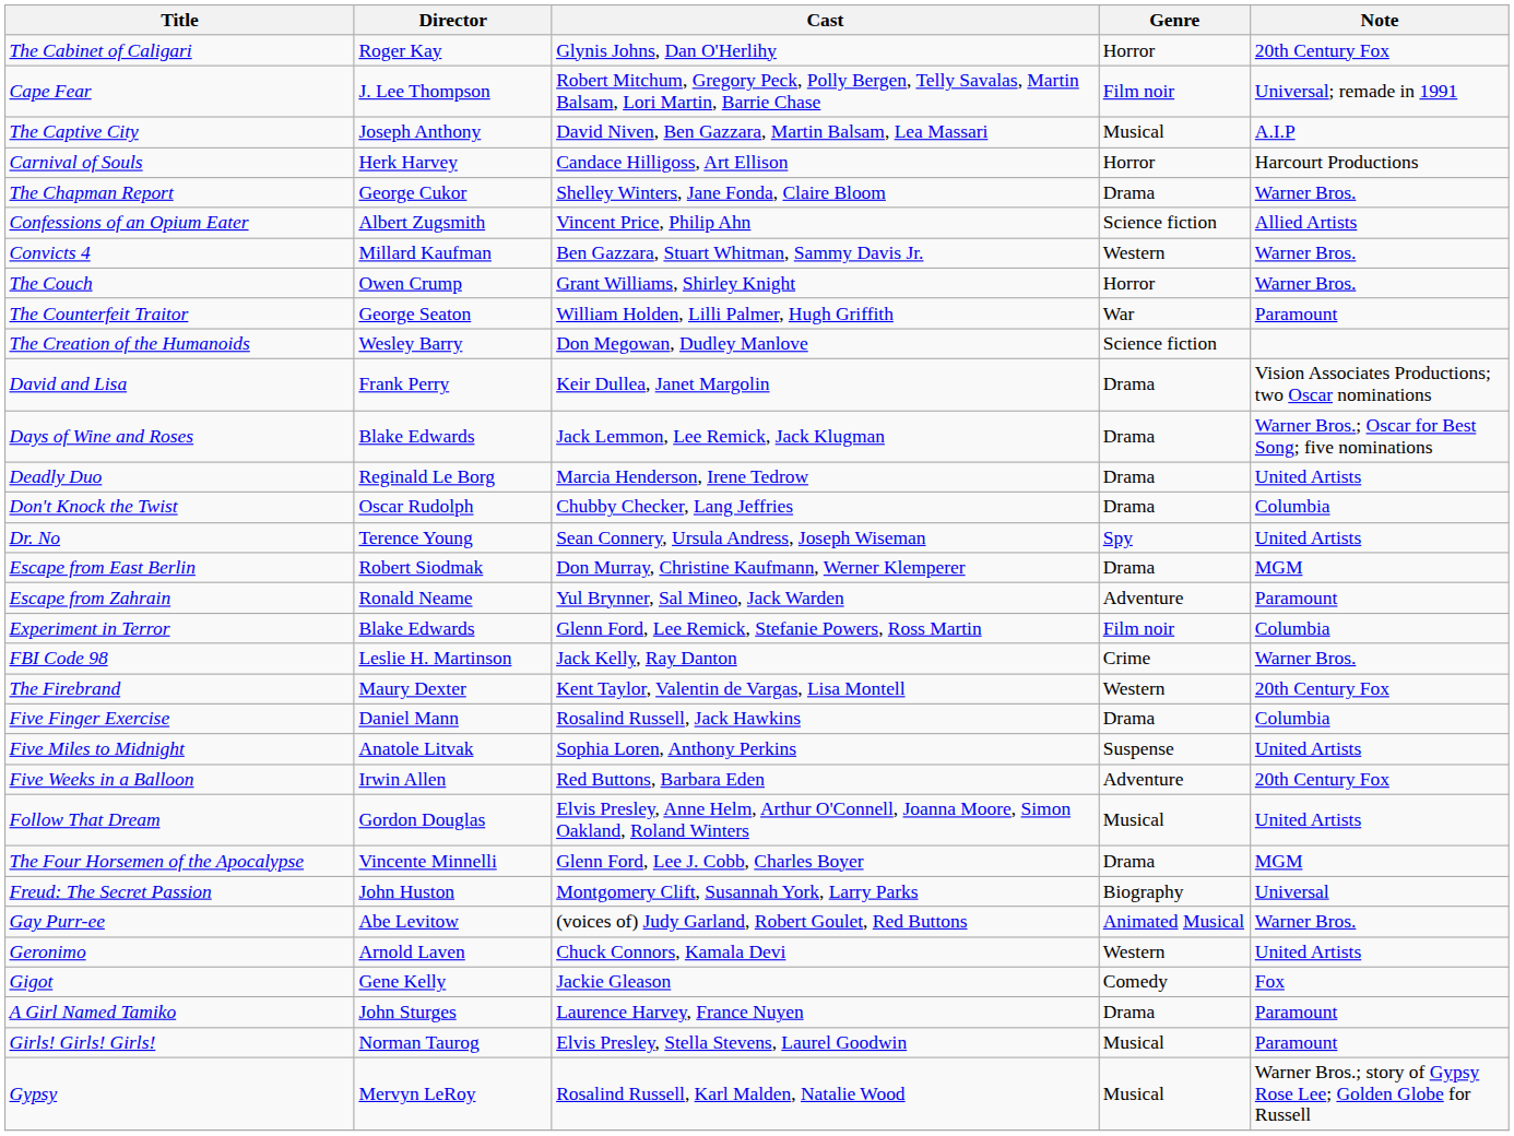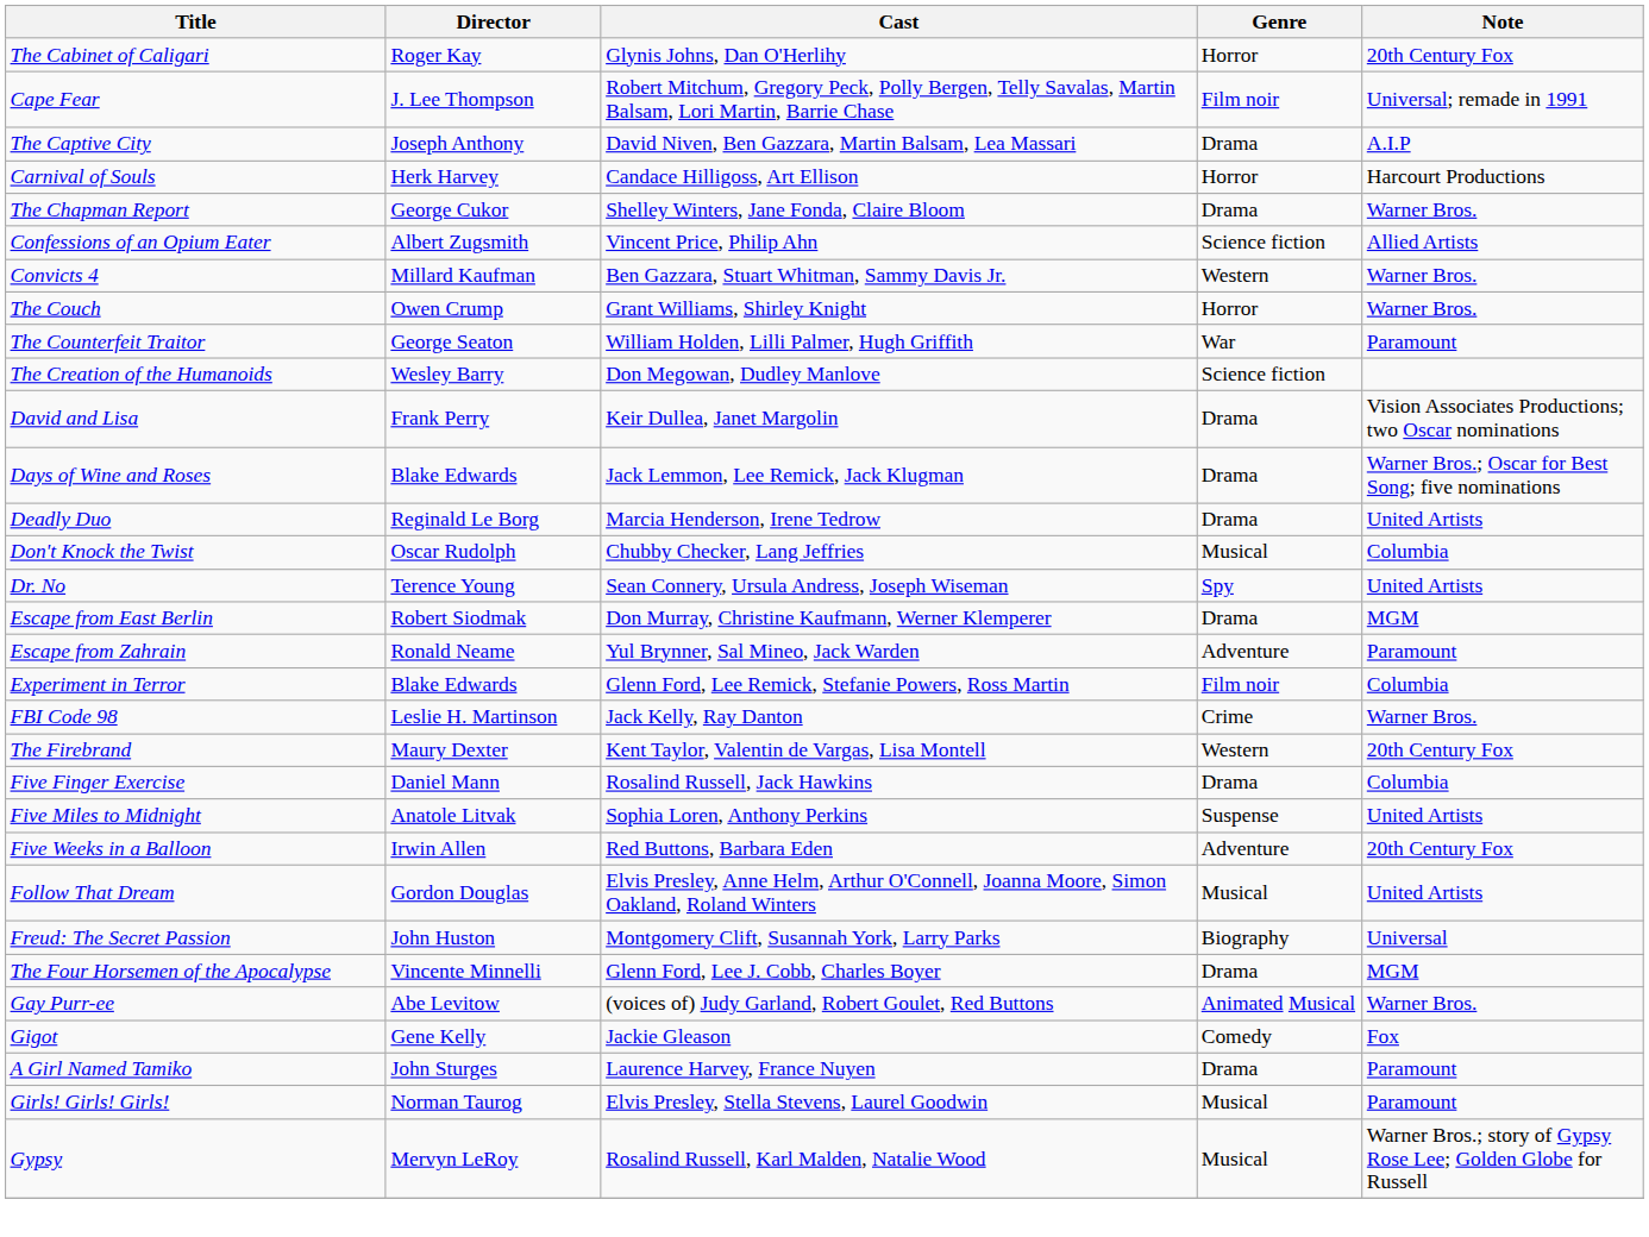The Captive City | Genre: Musical -> Drama
Don't Knock the Twist | Genre: Drama -> Musical
rows swapped: The Four Horsemen of the Apocalypse <-> Freud: The Secret Passion
- row: Geronimo | Arnold Laven | Chuck Connors, Kamala Devi | Western | United Artists
